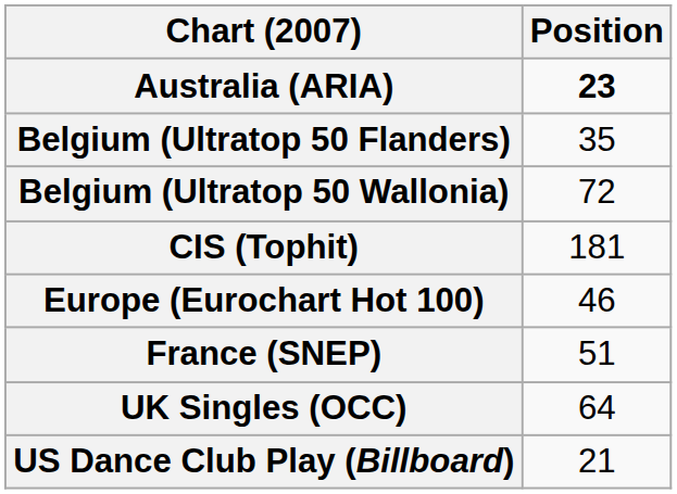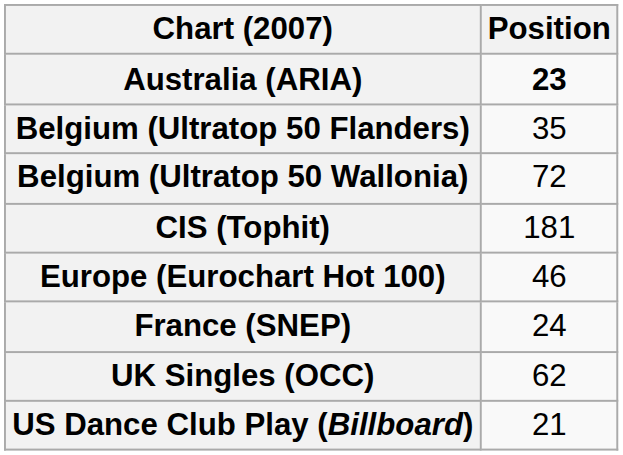France (SNEP) | Position: 51 -> 24
UK Singles (OCC) | Position: 64 -> 62
